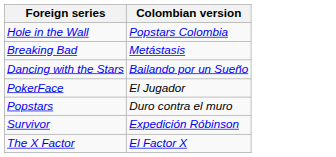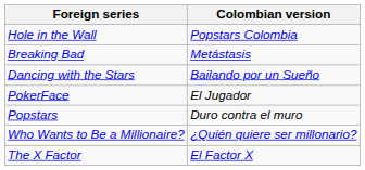- row: Survivor | Expedición Róbinson
+ row: Who Wants to Be a Millionaire? | ¿Quién quiere ser millonario?
